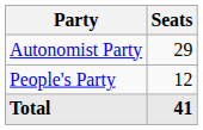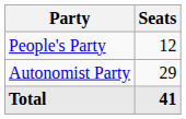rows swapped: Autonomist Party <-> People's Party
